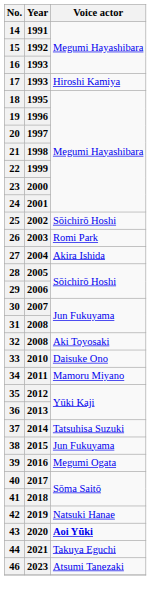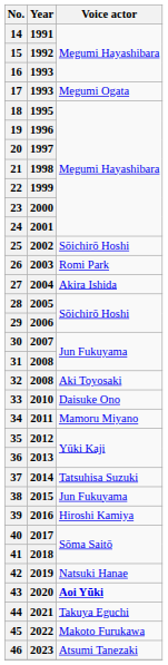17 | Voice actor: Hiroshi Kamiya -> Megumi Ogata
39 | Voice actor: Megumi Ogata -> Hiroshi Kamiya
+ row: 45 | 2022 | Makoto Furukawa
